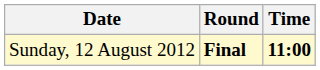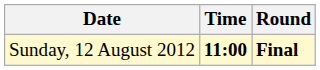columns swapped: Time <-> Round
